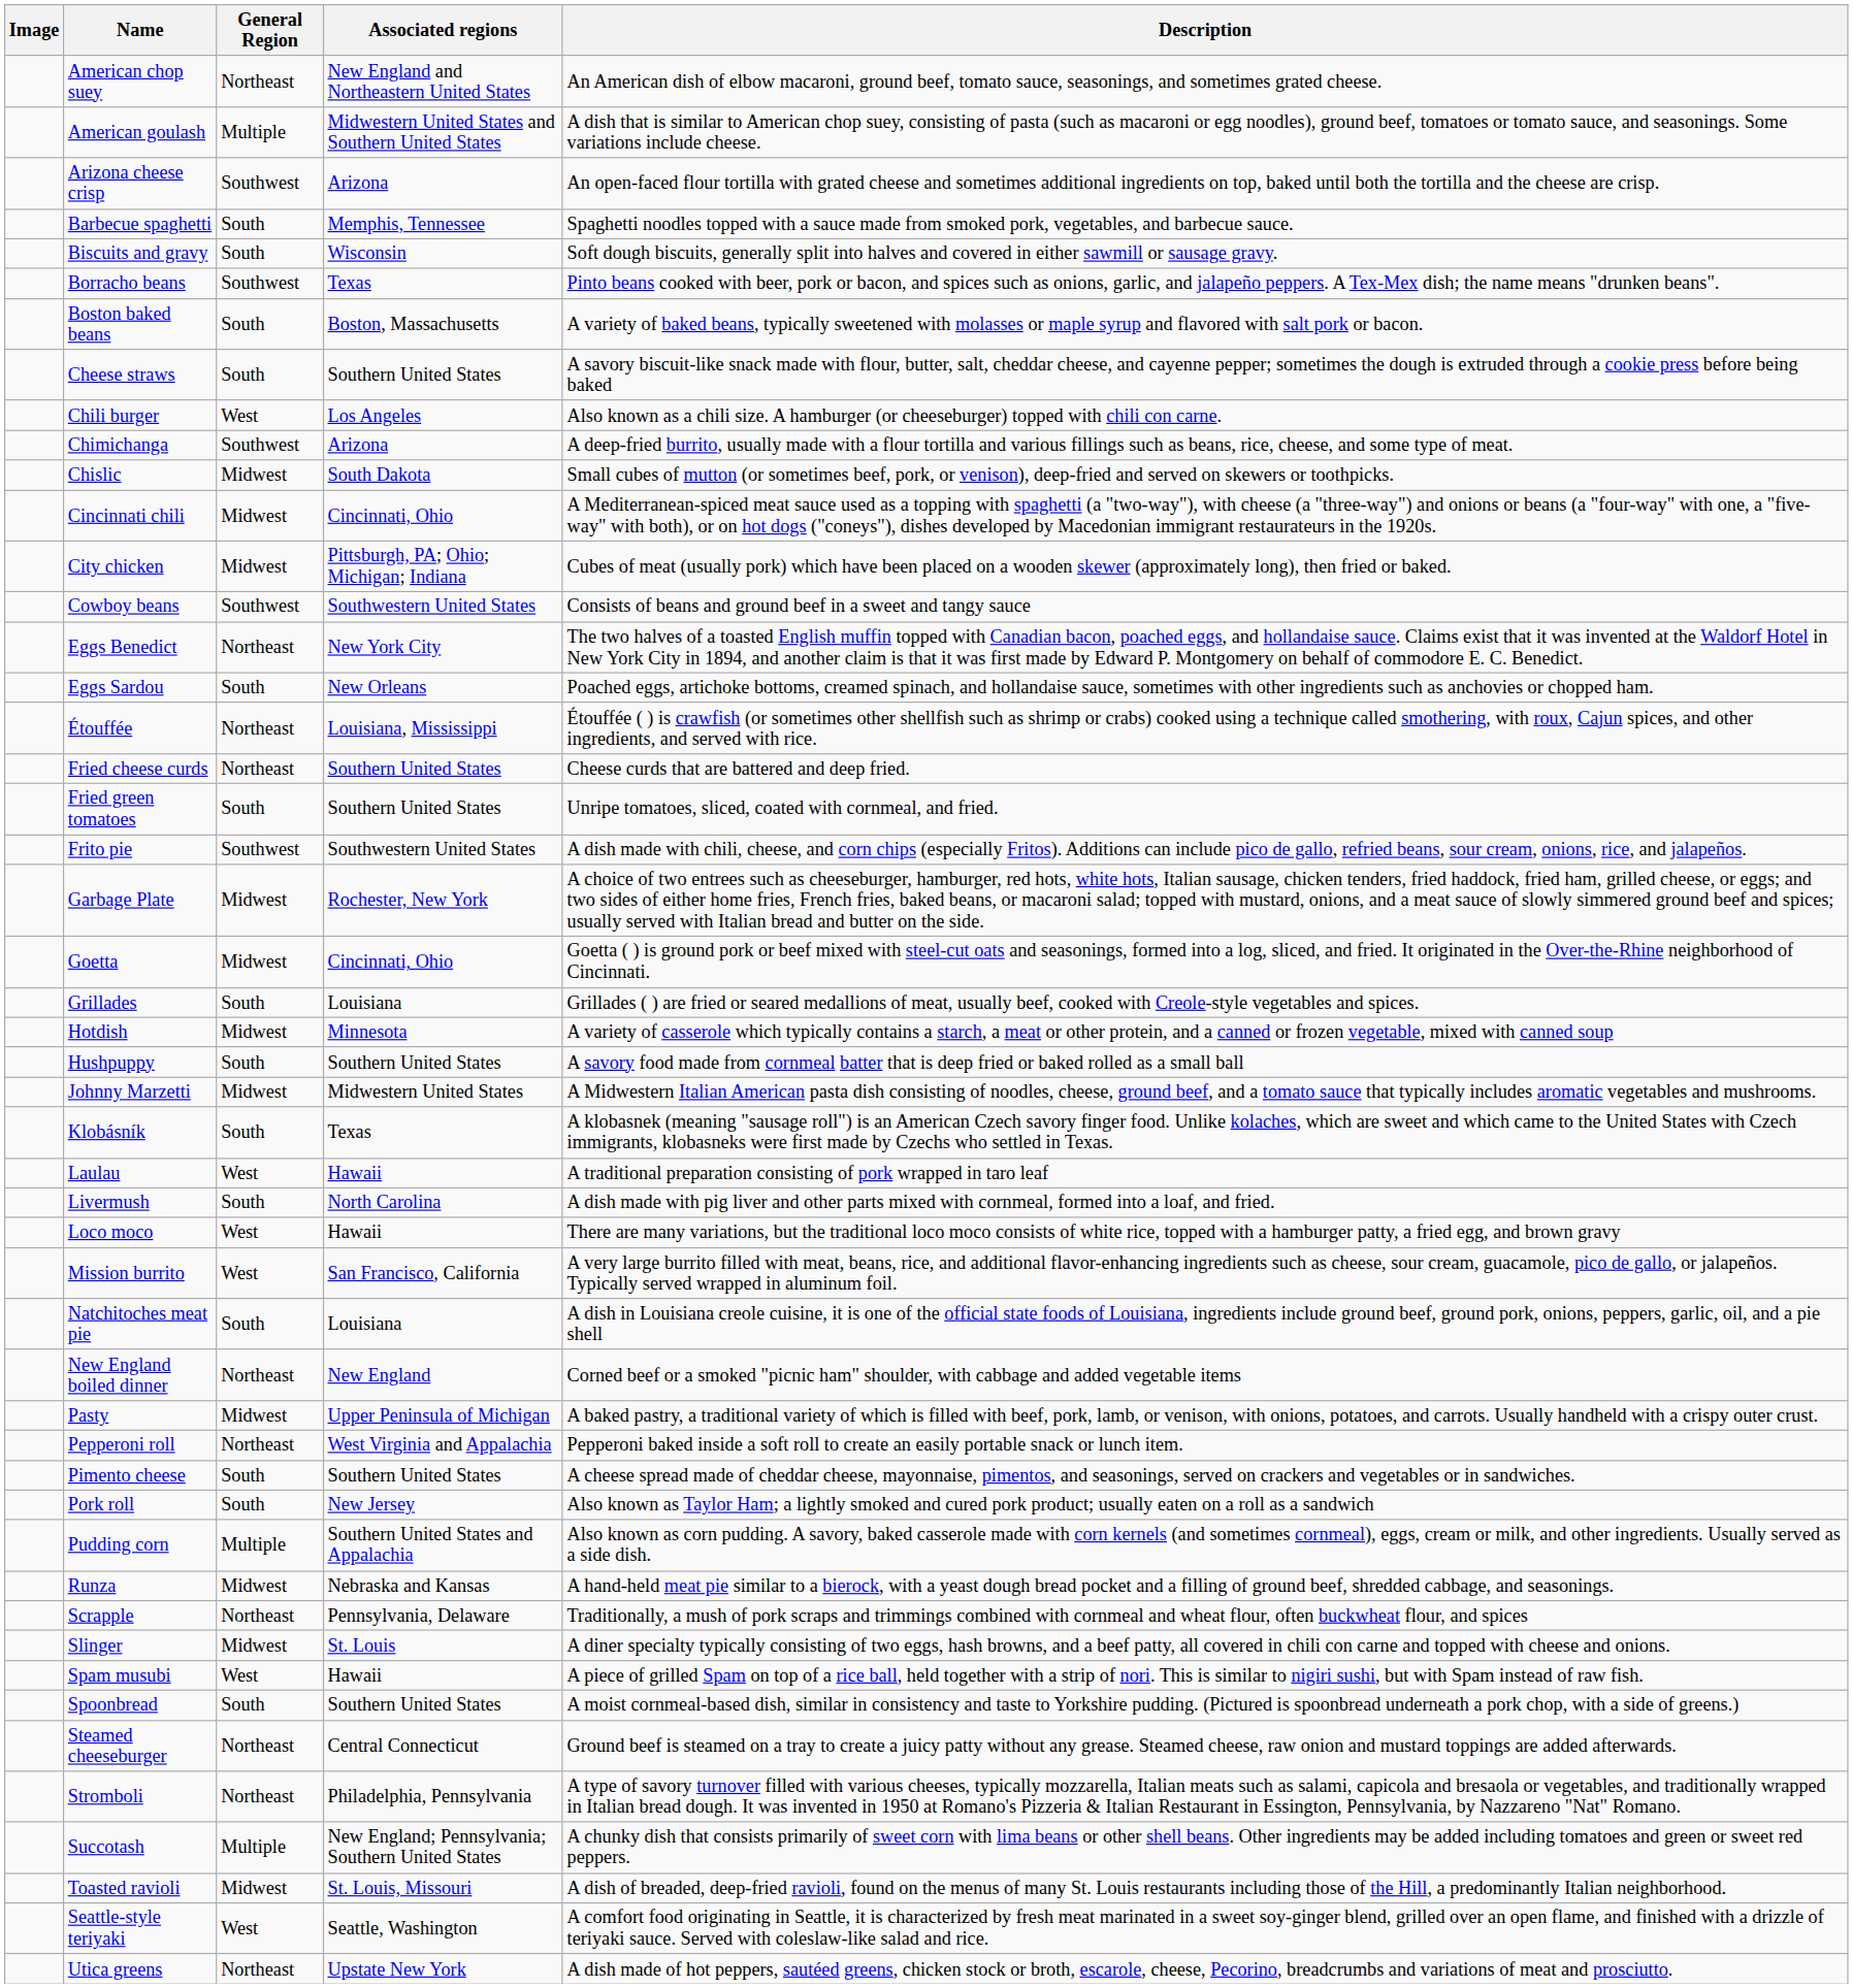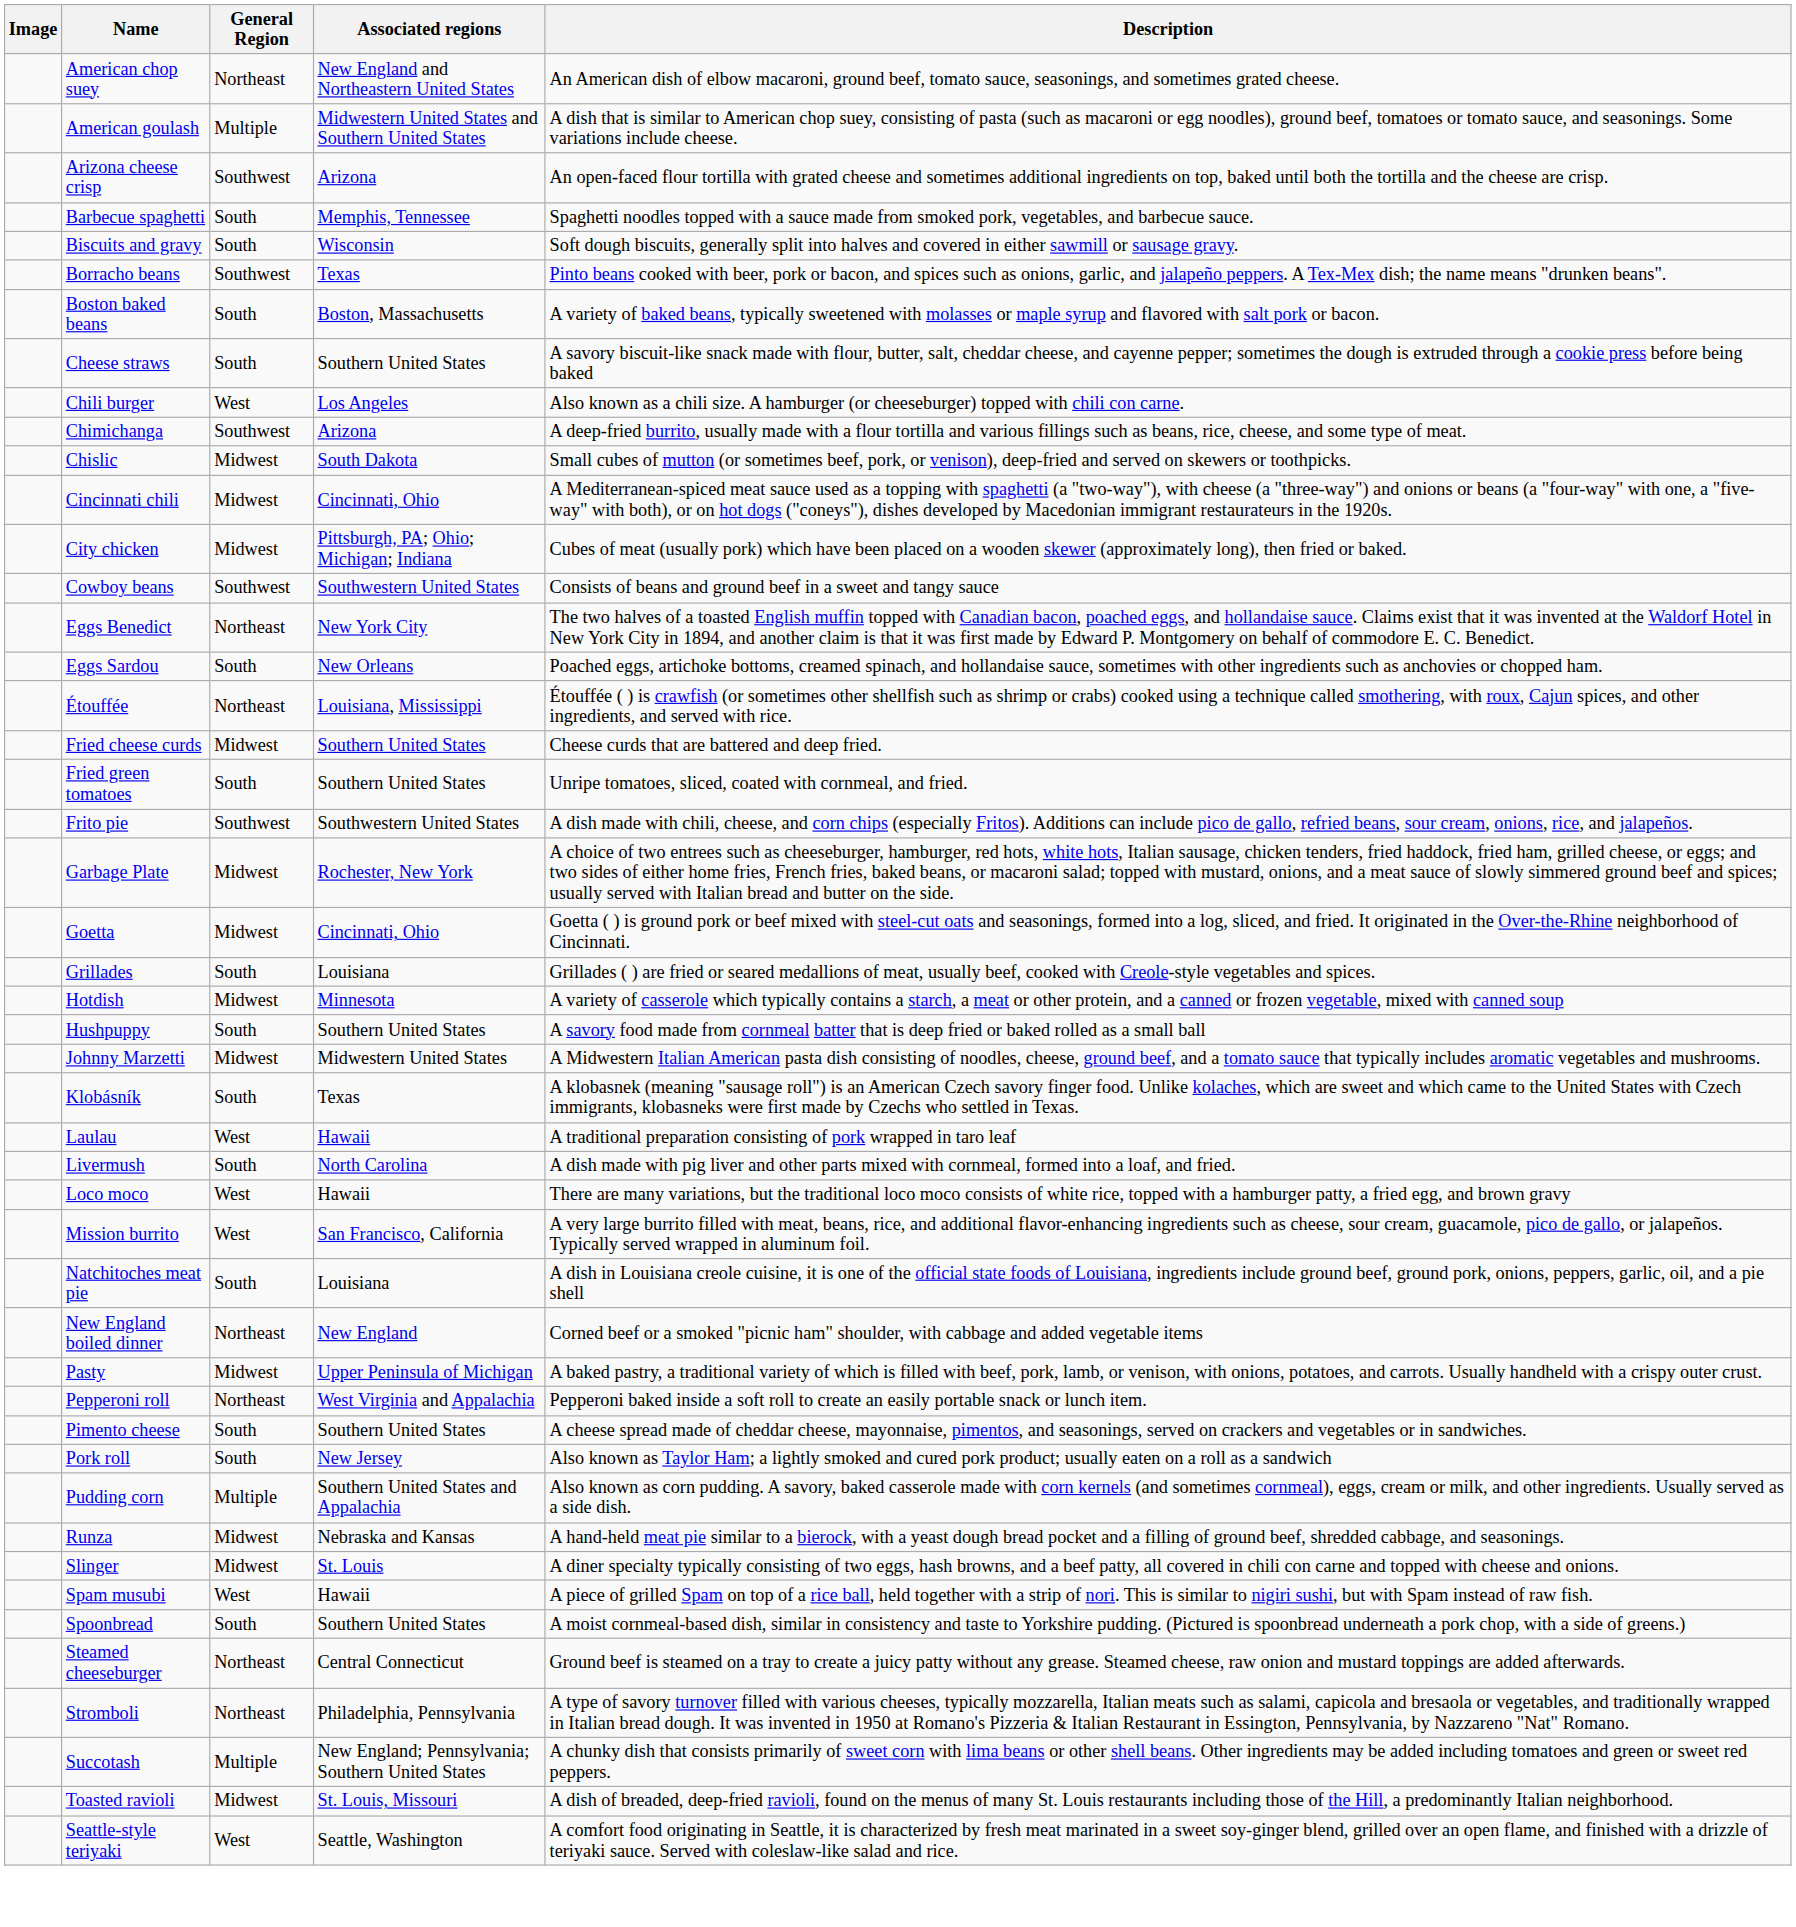Fried cheese curds | General Region: Northeast -> Midwest
- row: Scrapple | Northeast | Pennsylvania, Delaware | Traditionally, a mush of pork scraps and trimmings combined with cornmeal and wheat flour, often buckwheat flour, and spices
- row: Utica greens | Northeast | Upstate New York | A dish made of hot peppers, sautéed greens, chicken stock or broth, escarole, cheese, Pecorino, breadcrumbs and variations of meat and prosciutto.
